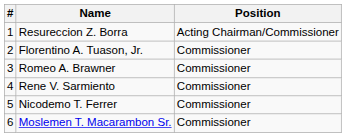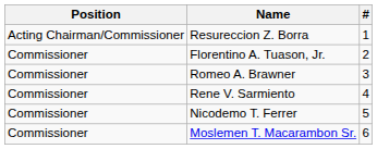columns swapped: # <-> Position
